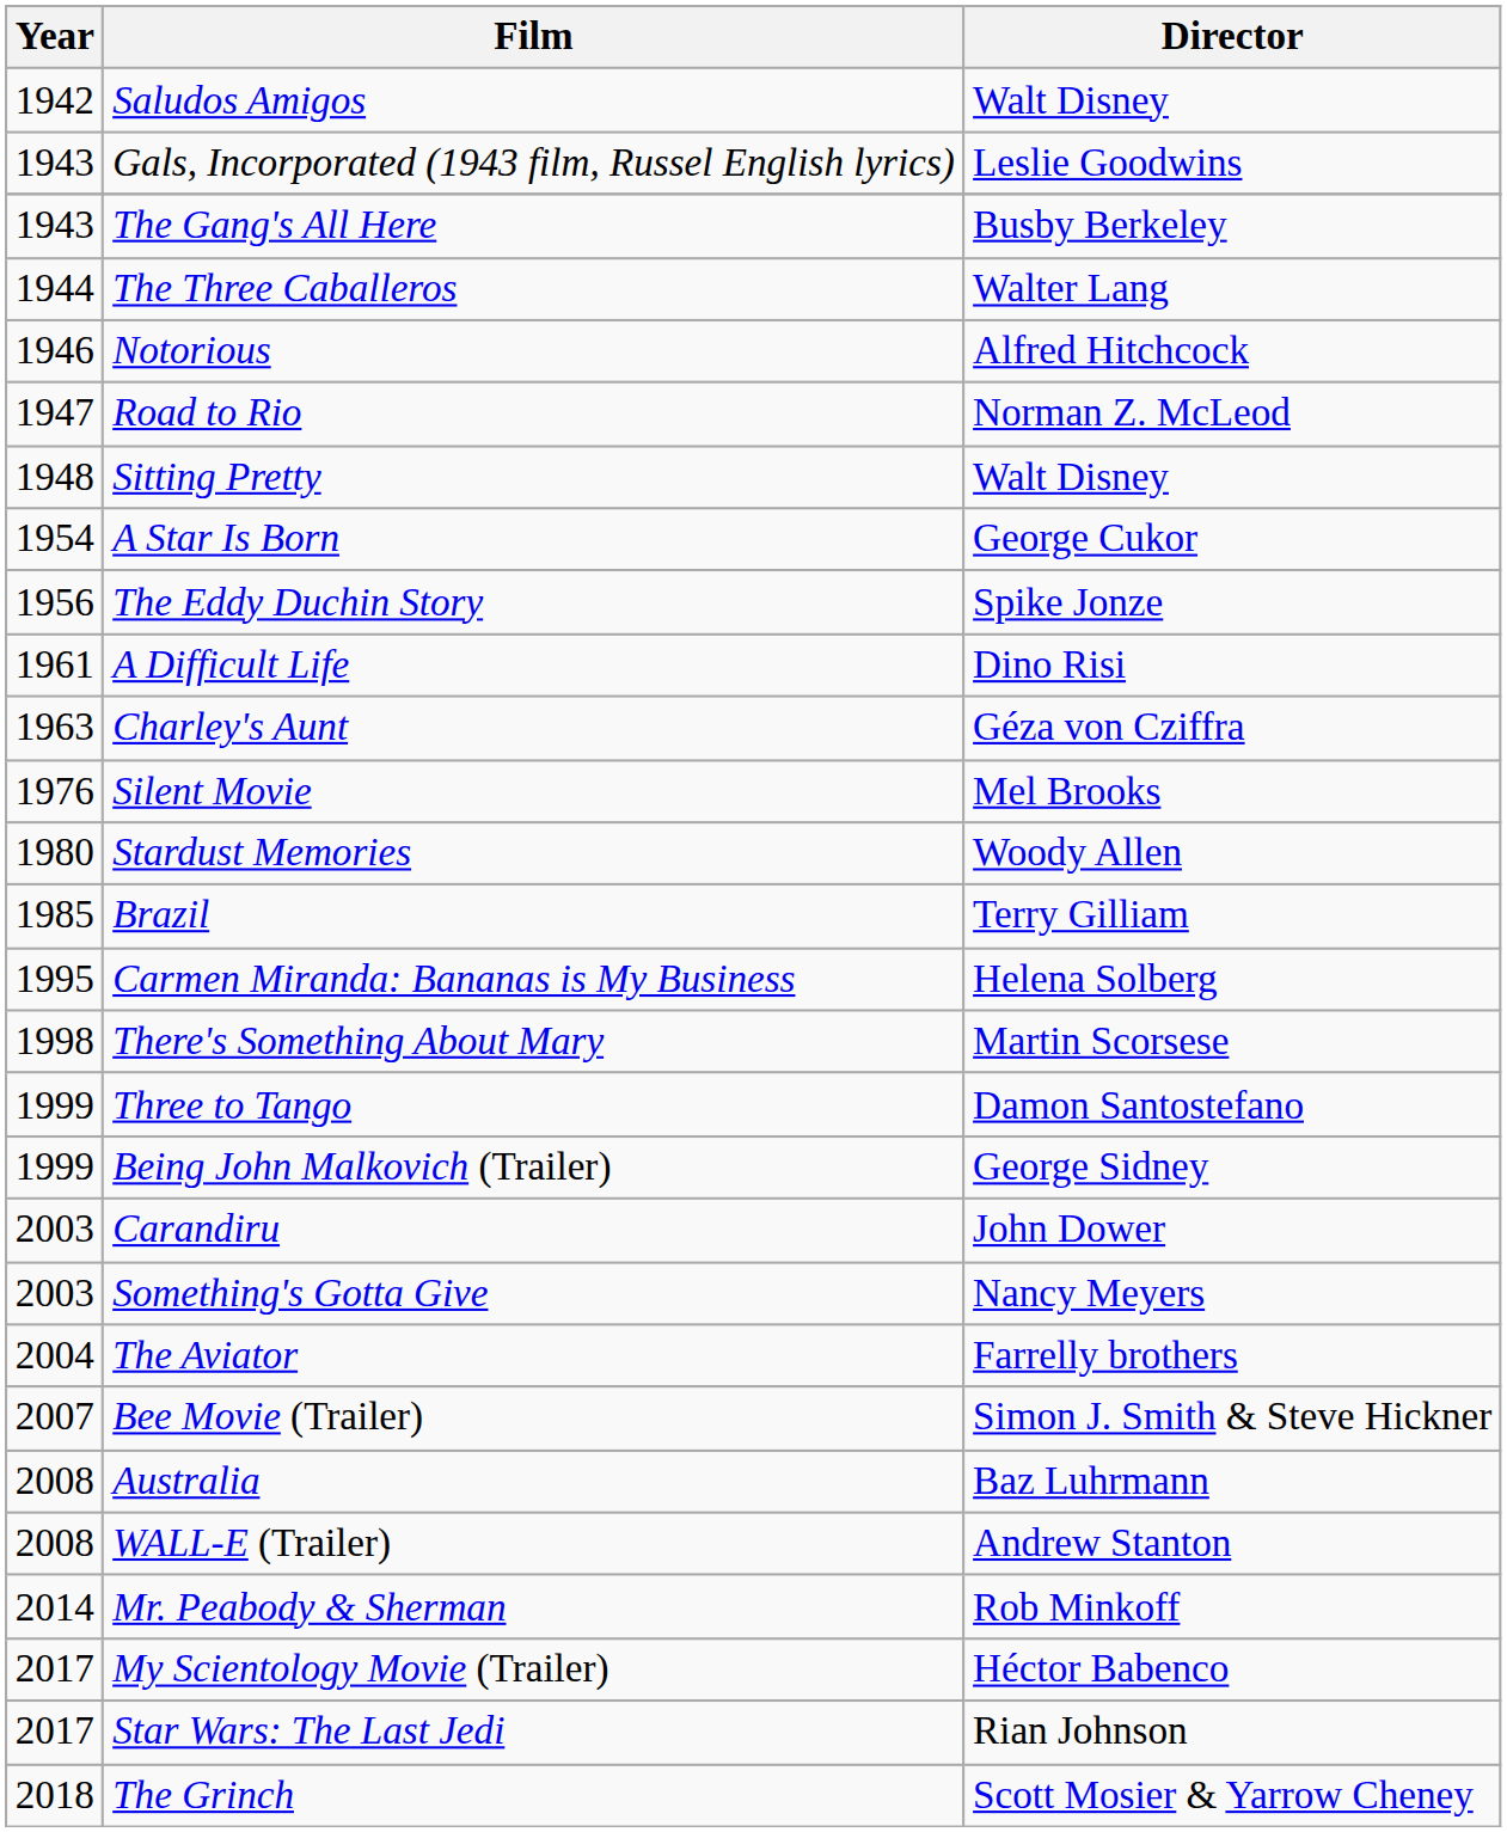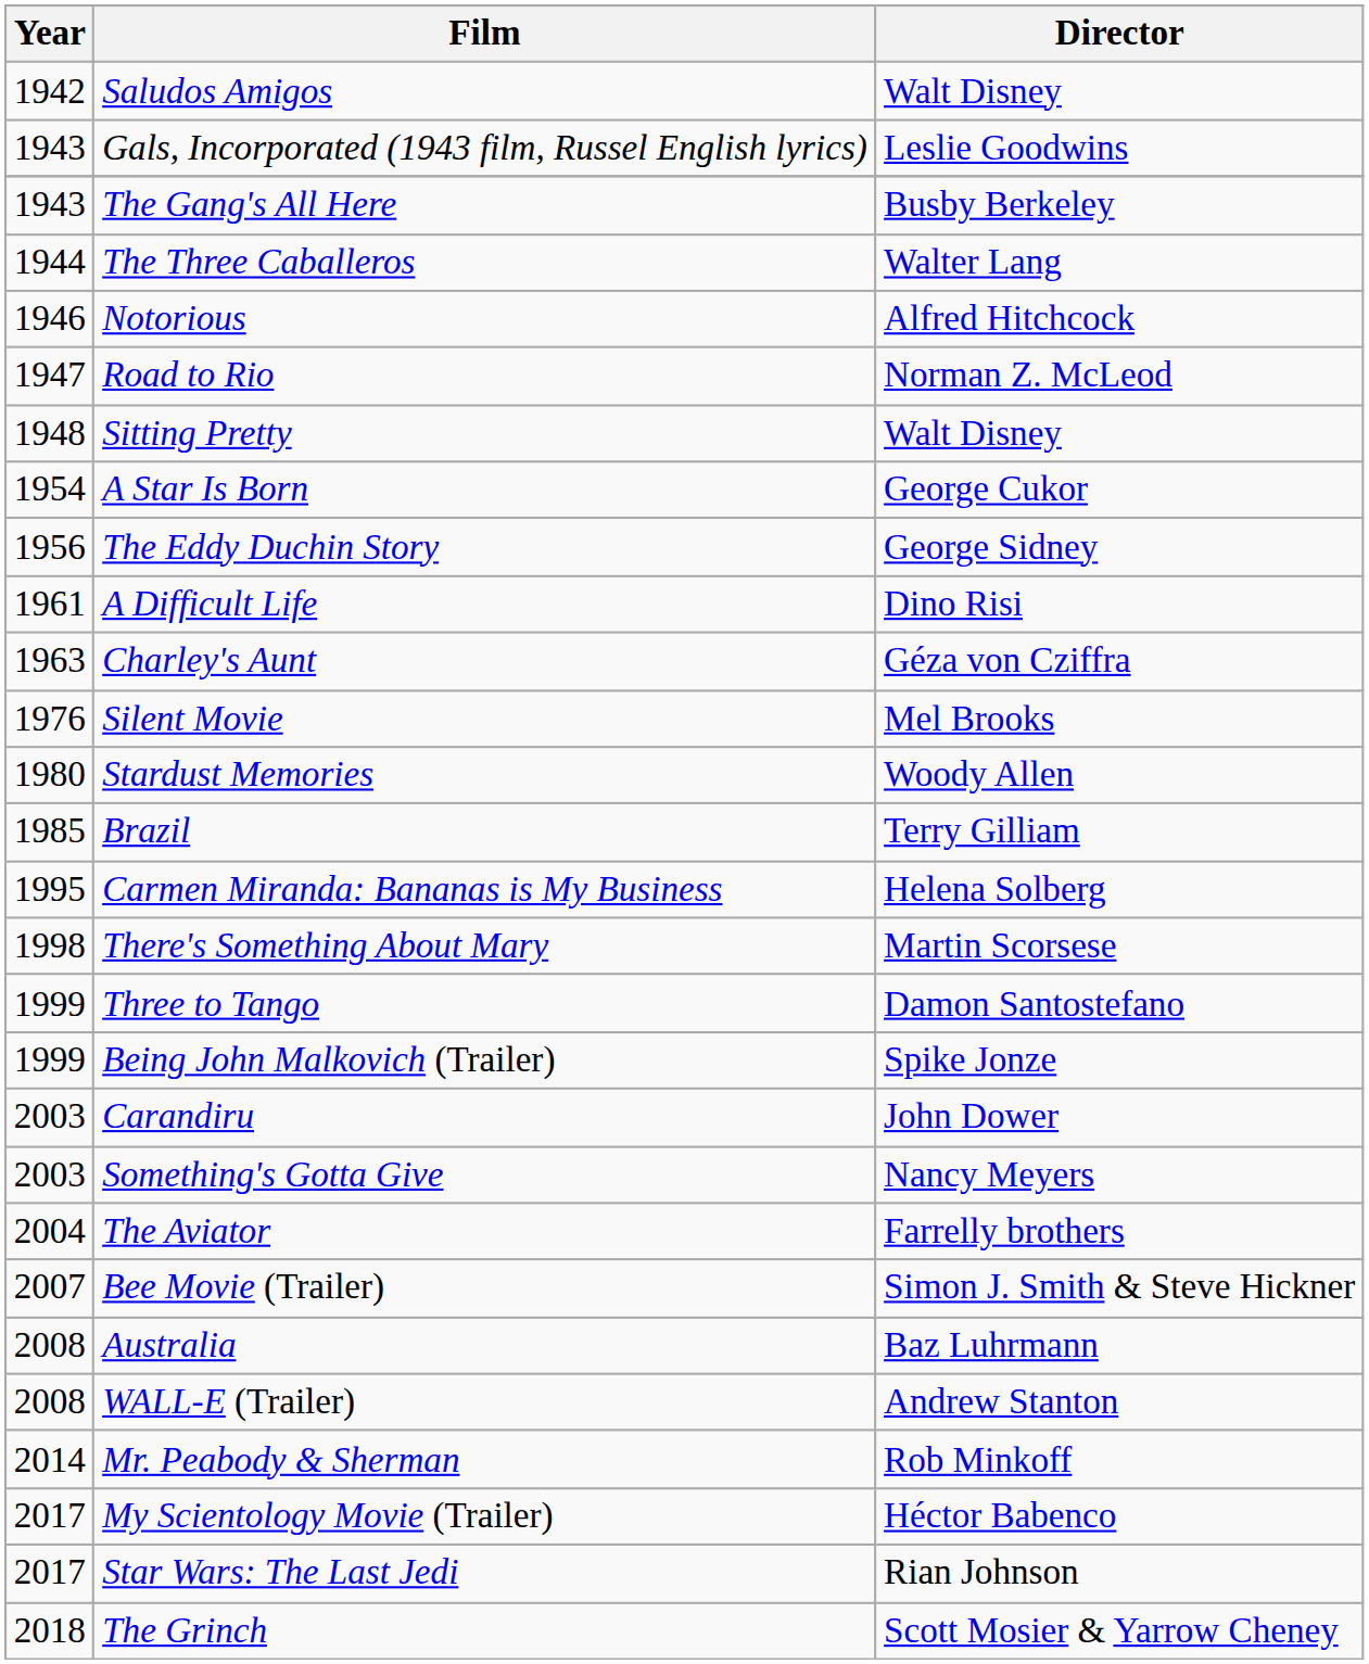The Eddy Duchin Story | Director: Spike Jonze -> George Sidney
Being John Malkovich (Trailer) | Director: George Sidney -> Spike Jonze
